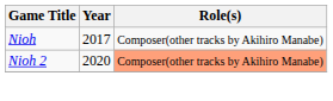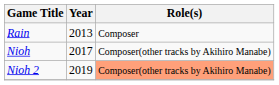+ row: Rain | 2013 | Composer
Nioh 2 | Year: 2020 -> 2019
